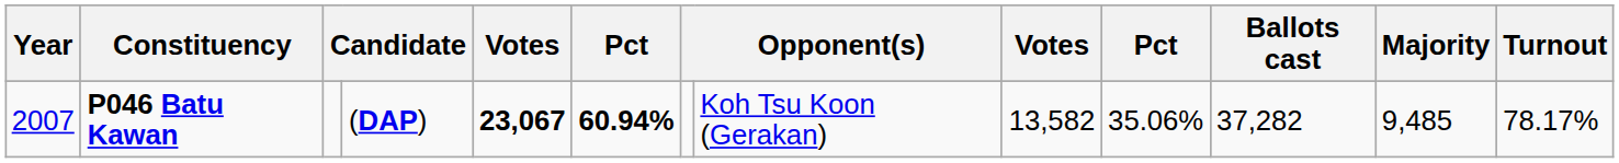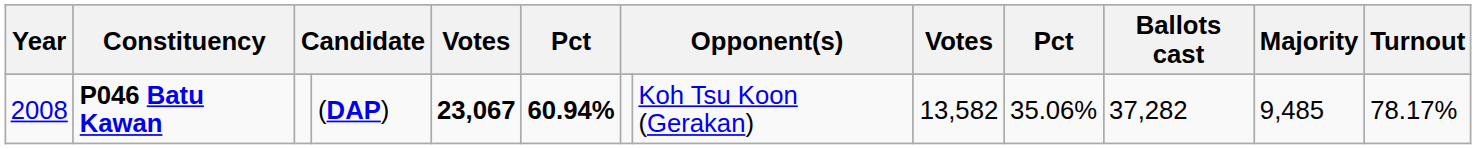P046 Batu Kawan | Year: 2007 -> 2008
